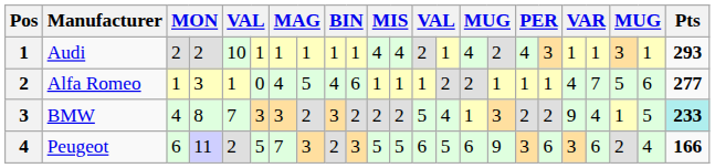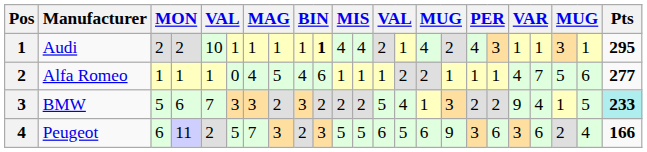Audi | column 10: normal -> bold
Audi | Pts: 293 -> 295
Alfa Romeo | column 4: 3 -> 1
BMW | column 3: 4 -> 5
BMW | column 4: 8 -> 6
